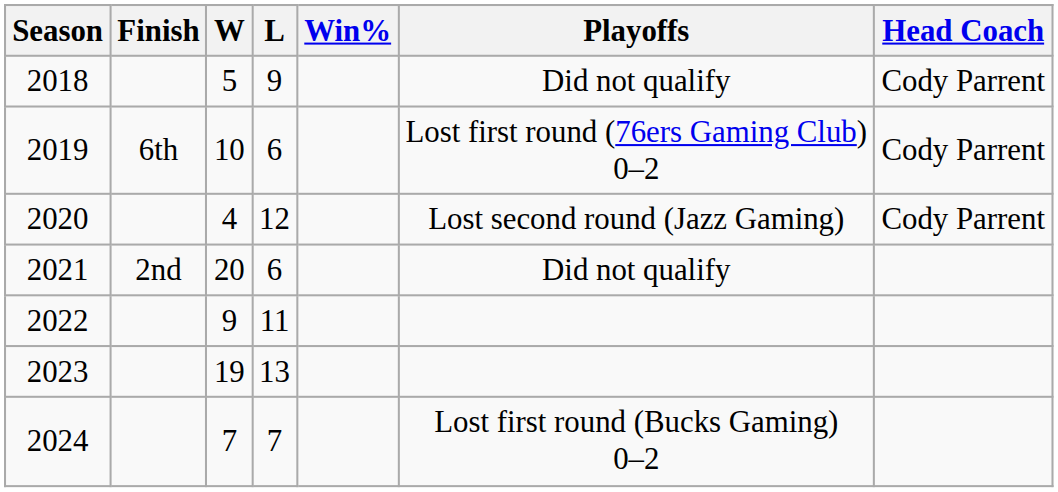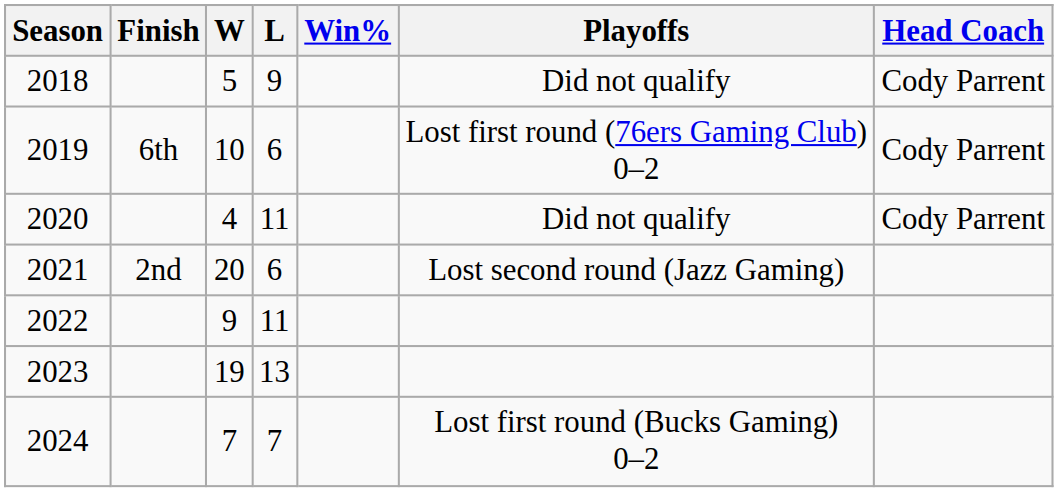2020 | L: 12 -> 11
2020 | Playoffs: Lost second round (Jazz Gaming) -> Did not qualify
2021 | Playoffs: Did not qualify -> Lost second round (Jazz Gaming)
